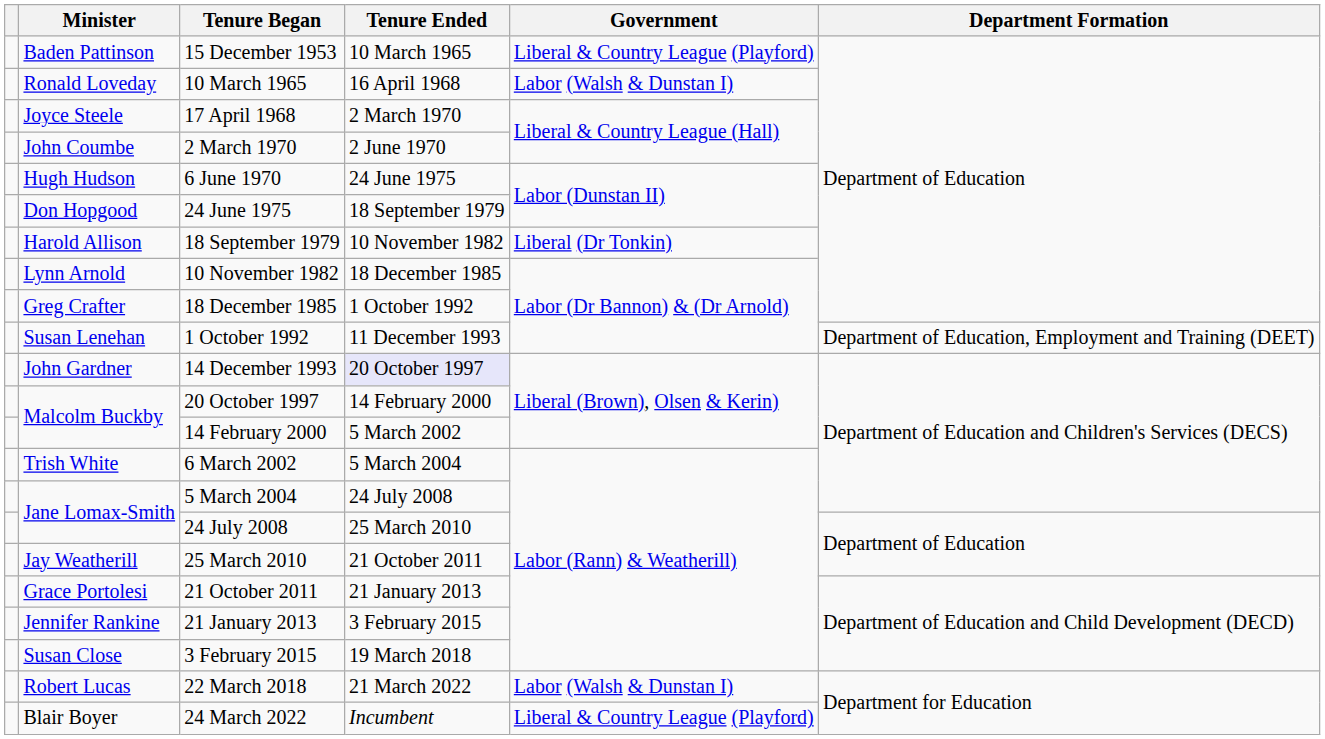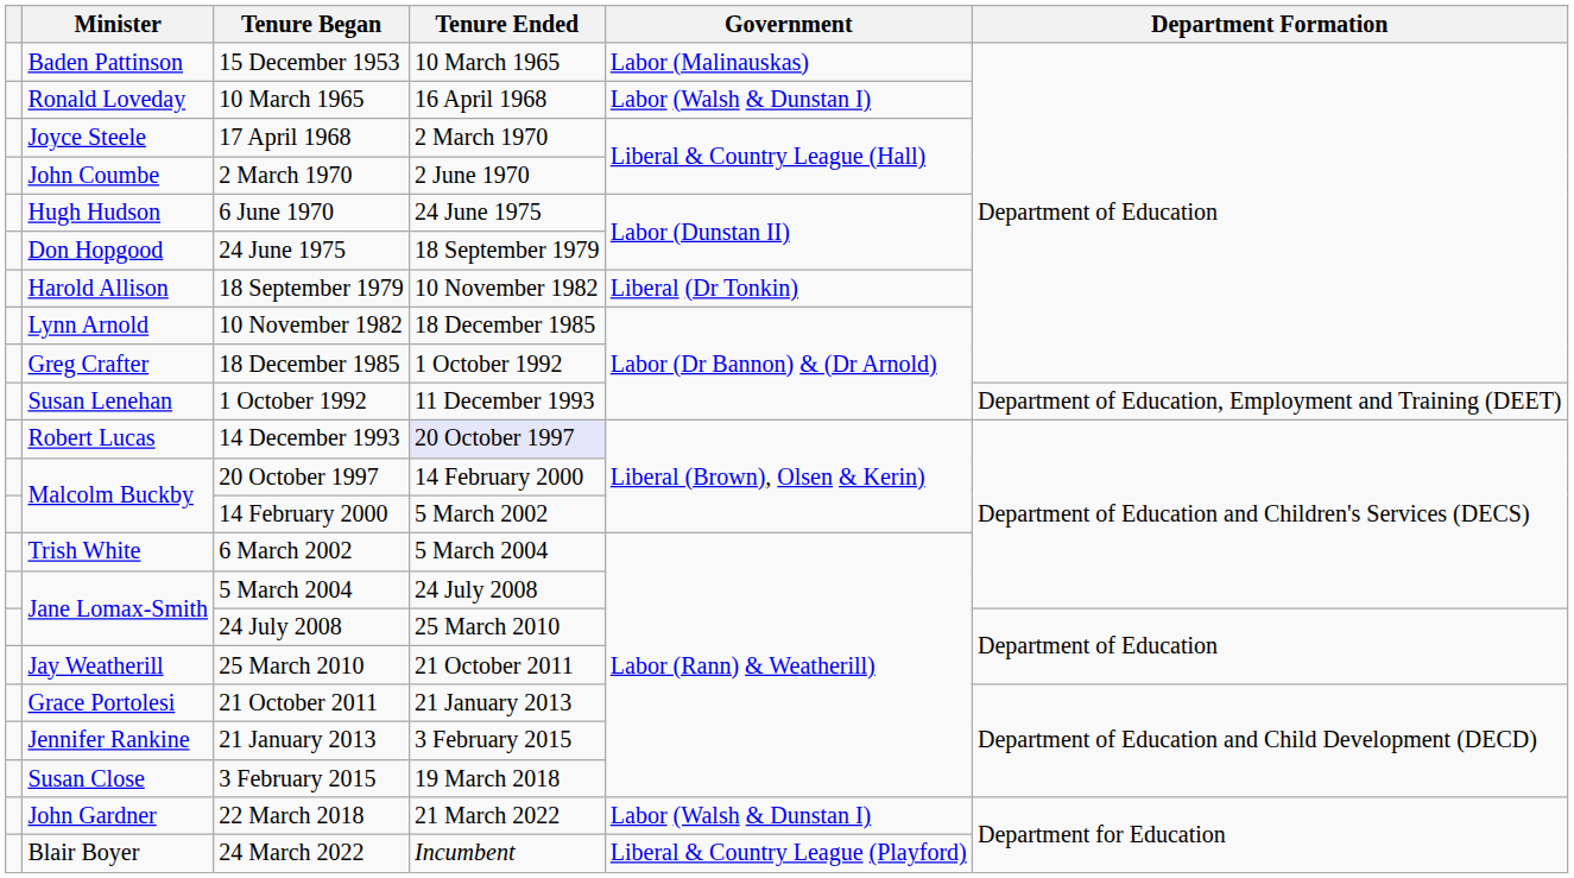15 December 1953 | Government: Liberal & Country League (Playford) -> Labor (Malinauskas)
14 December 1993 | Minister: John Gardner -> Robert Lucas
22 March 2018 | Minister: Robert Lucas -> John Gardner
